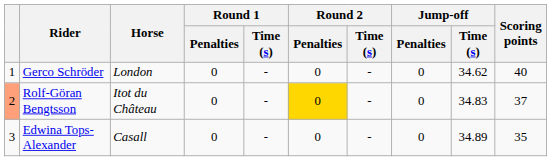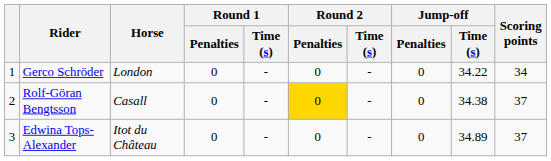Gerco Schröder | Jump-off / Time (s): 34.62 -> 34.22
Gerco Schröder | Scoring points: 40 -> 34
Rolf-Göran Bengtsson | column 1: lightsalmon background -> no background
Rolf-Göran Bengtsson | Horse: Itot du Château -> Casall
Rolf-Göran Bengtsson | Jump-off / Time (s): 34.83 -> 34.38
Edwina Tops-Alexander | Horse: Casall -> Itot du Château
Edwina Tops-Alexander | Scoring points: 35 -> 37
